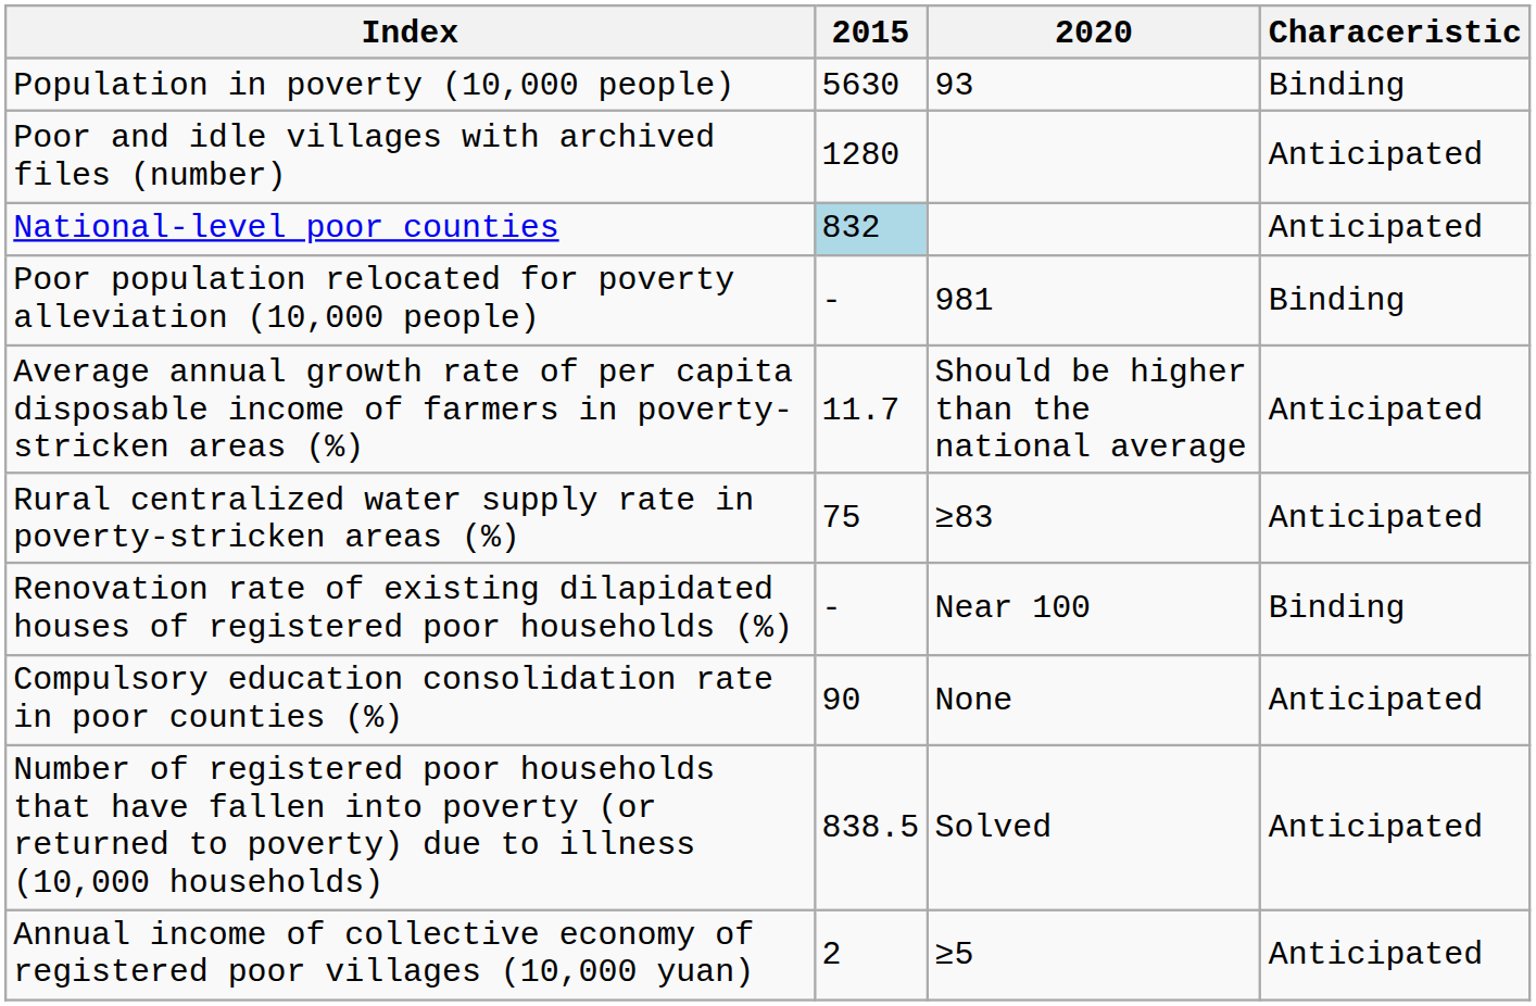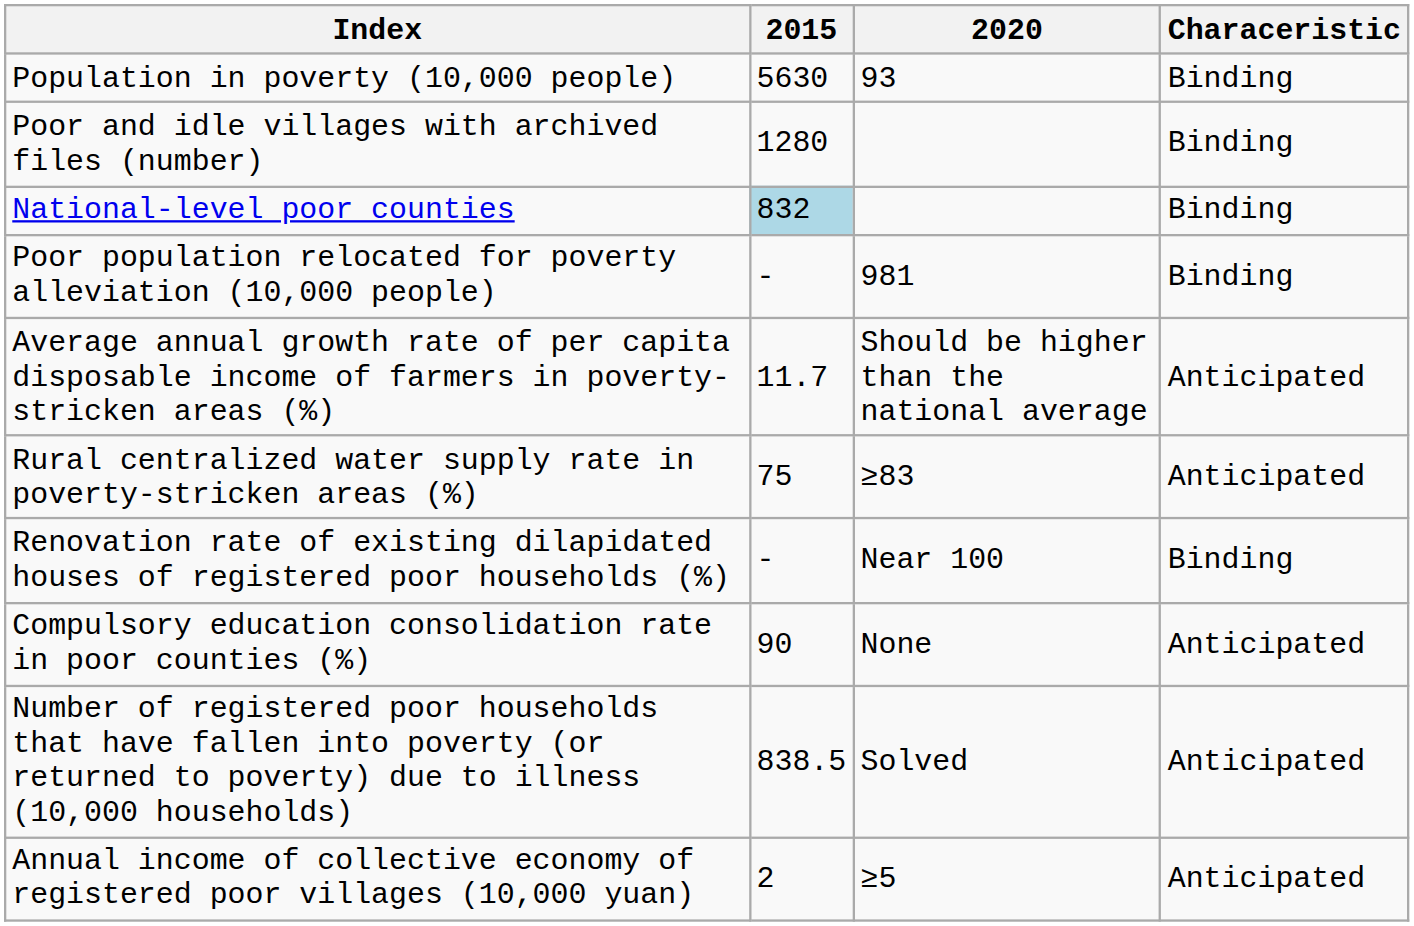Poor and idle villages with archived files (number) | Characeristic: Anticipated -> Binding
National-level poor counties | Characeristic: Anticipated -> Binding
